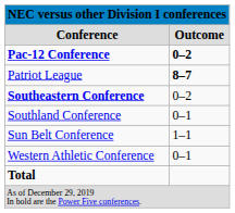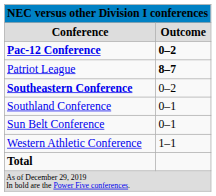Sun Belt Conference | column 2: 1–1 -> 0–1
Western Athletic Conference | column 2: 0–1 -> 1–1
